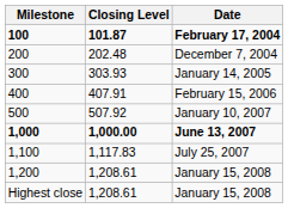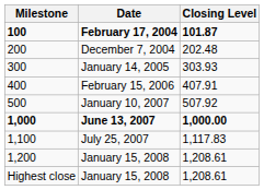columns swapped: Closing Level <-> Date
